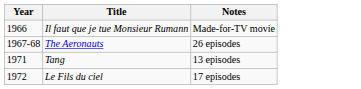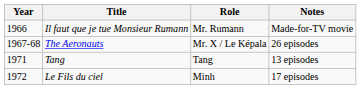+ column: Role | Mr. Rumann | Mr. X / Le Képala | Tang | Minh
